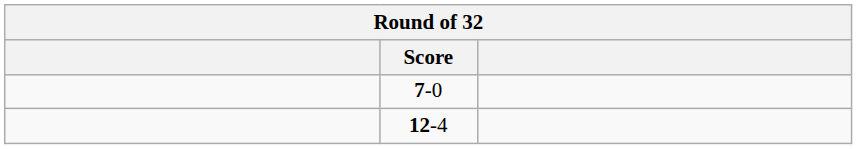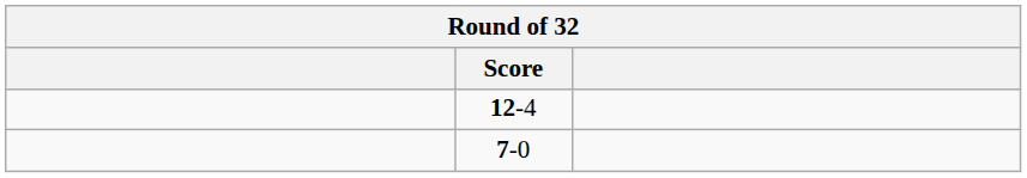rows swapped: 7-0 <-> 12-4
